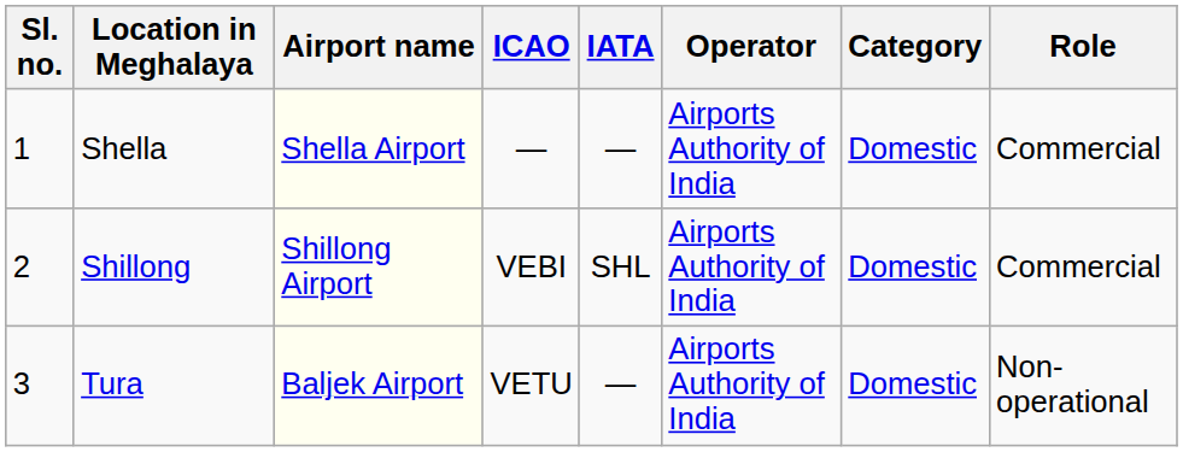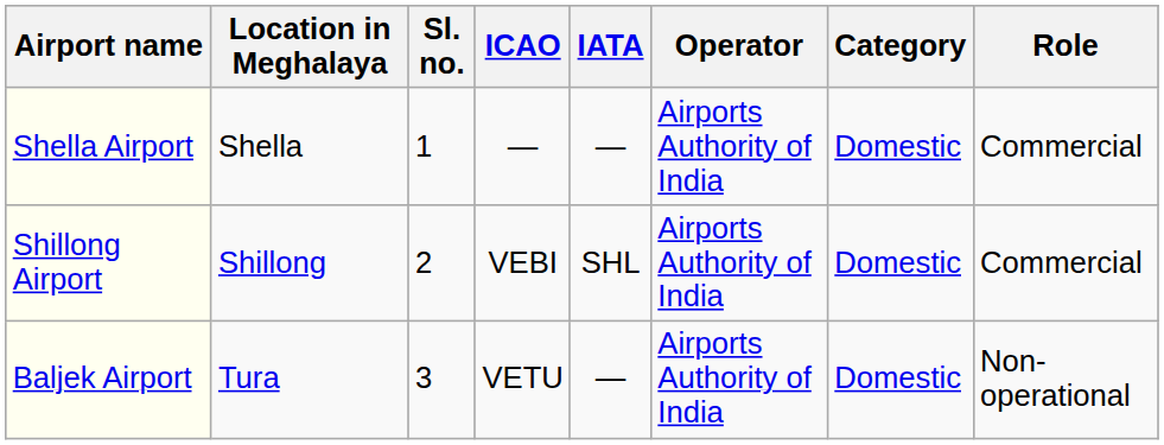columns swapped: Sl. no. <-> Airport name
